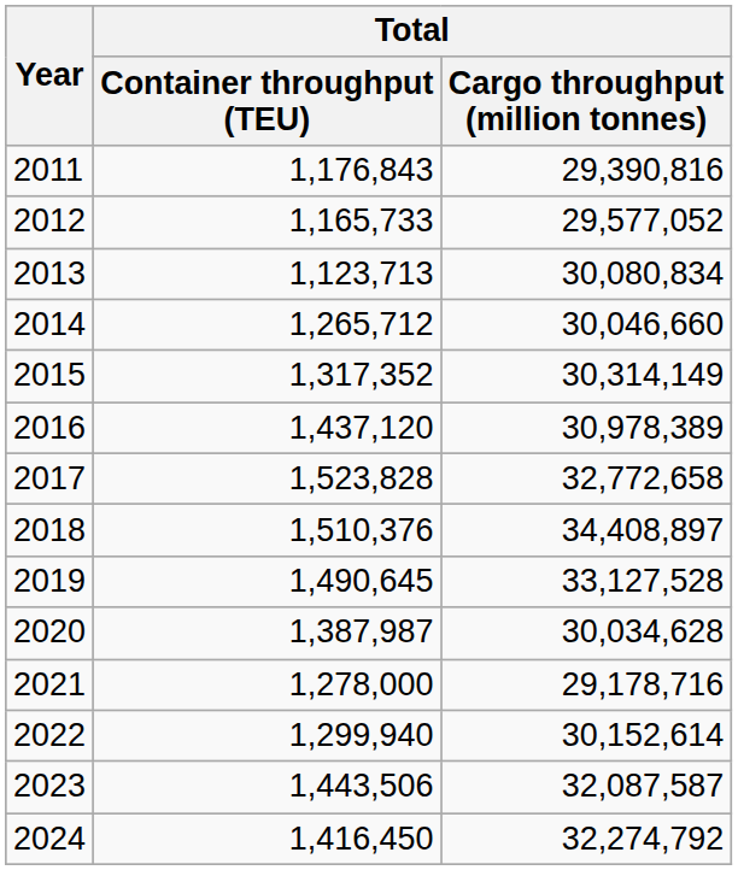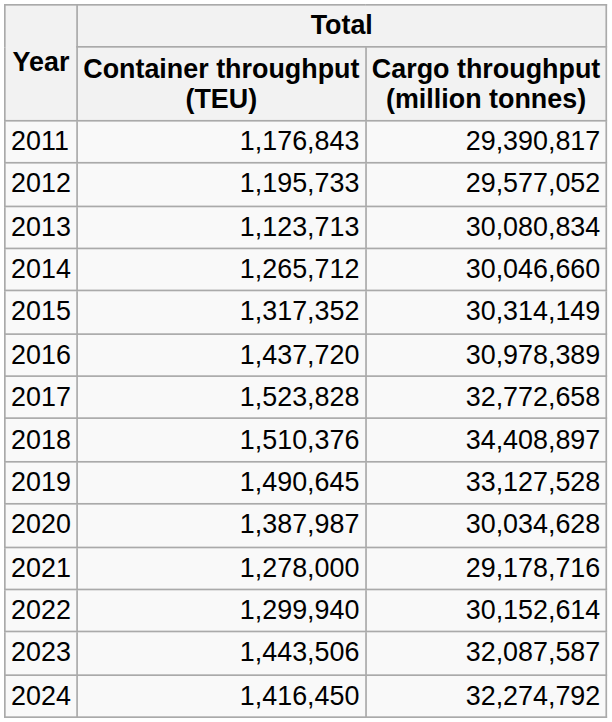2011 | Total / Cargo throughput (million tonnes): 29,390,816 -> 29,390,817
2012 | Total / Container throughput (TEU): 1,165,733 -> 1,195,733
2016 | Total / Container throughput (TEU): 1,437,120 -> 1,437,720
